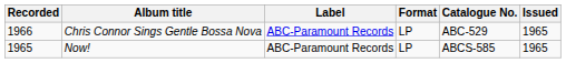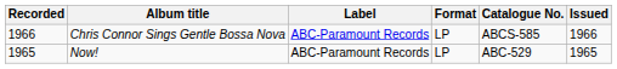Chris Connor Sings Gentle Bossa Nova | Catalogue No.: ABC-529 -> ABCS-585
Chris Connor Sings Gentle Bossa Nova | Issued: 1965 -> 1966
Now! | Catalogue No.: ABCS-585 -> ABC-529
